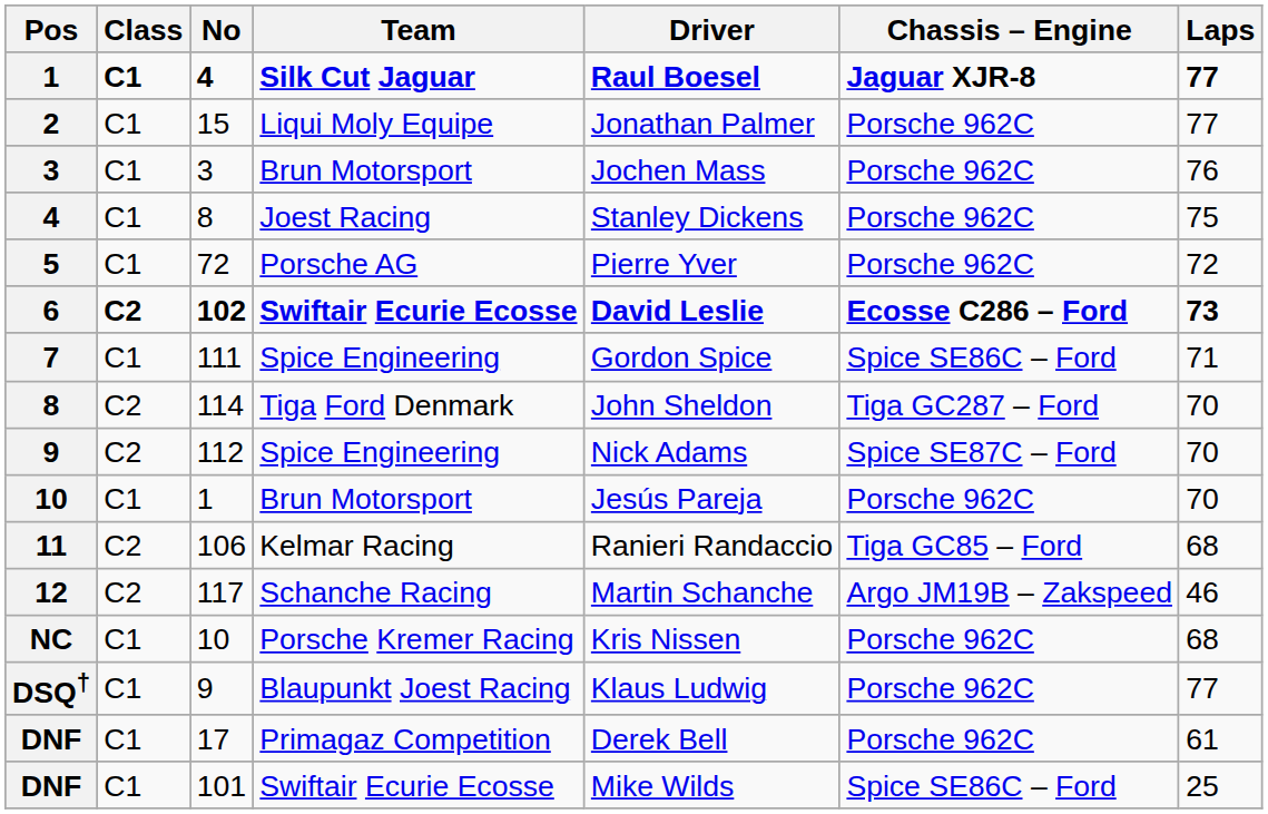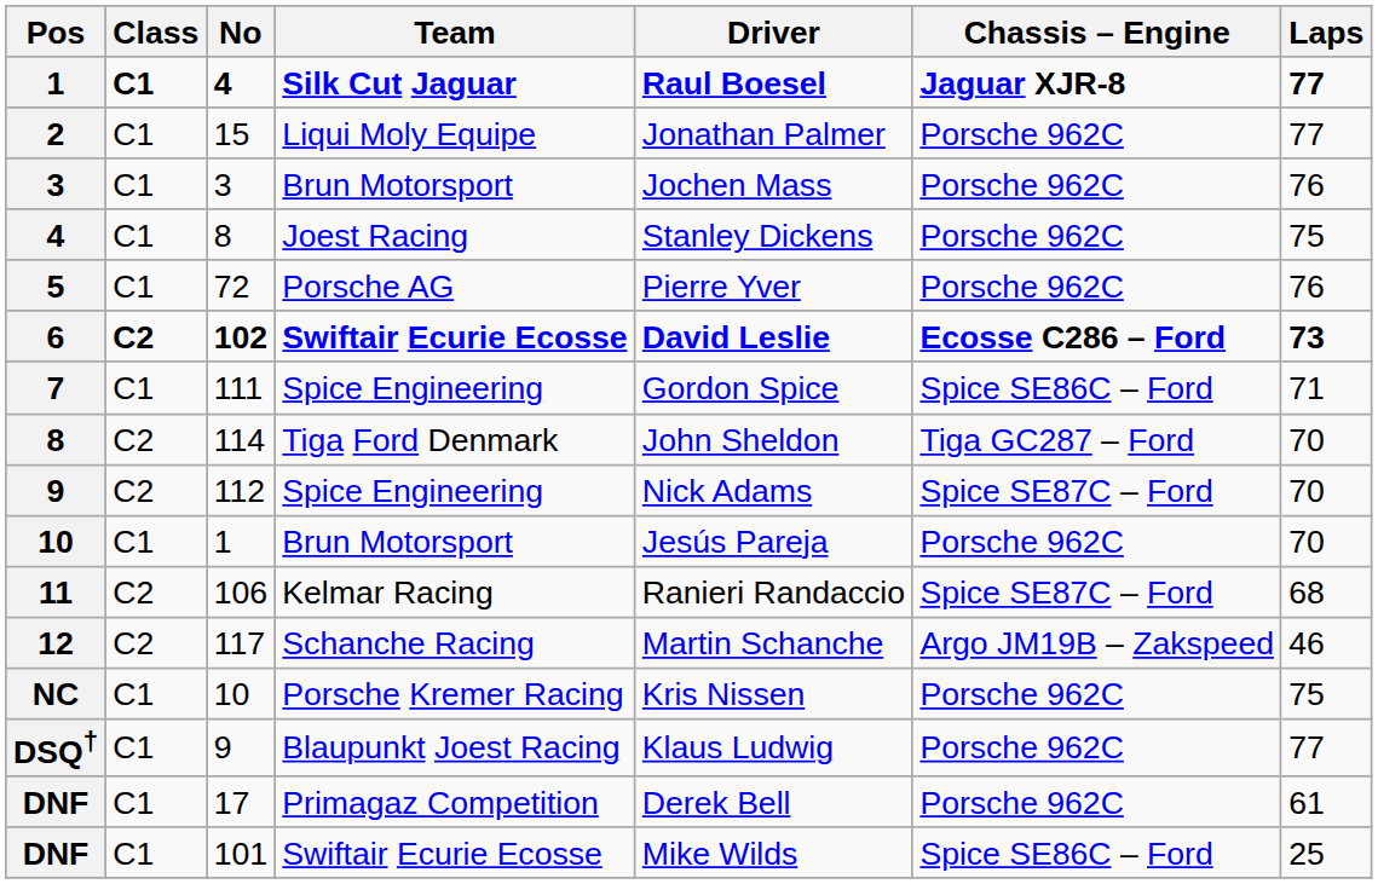5 | Laps: 72 -> 76
11 | Chassis – Engine: Tiga GC85 – Ford -> Spice SE87C – Ford
NC | Laps: 68 -> 75
